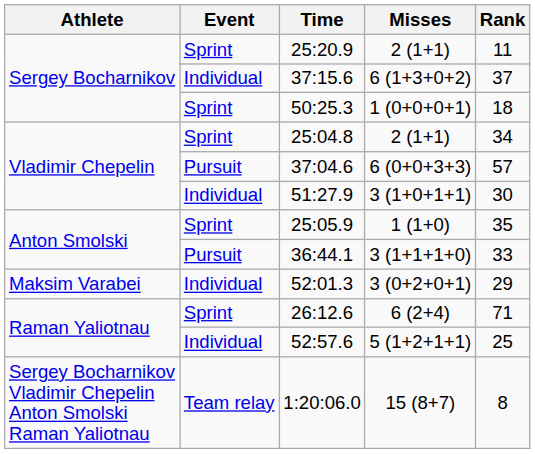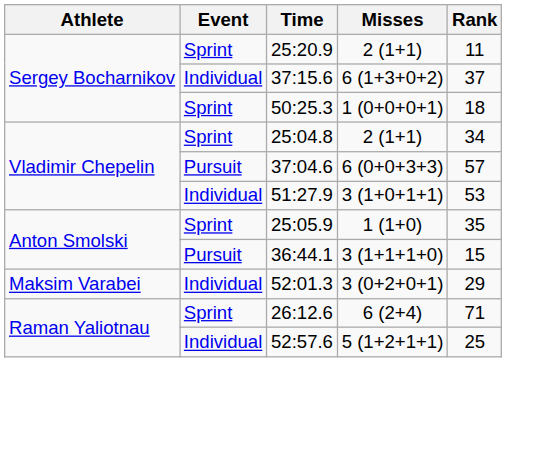51:27.9 | Rank: 30 -> 53
36:44.1 | Rank: 33 -> 15
- row: Sergey Bocharnikov Vladimir Chepelin Anton Smolski Raman Yaliotnau | Team relay | 1:20:06.0 | 15 (8+7) | 8
